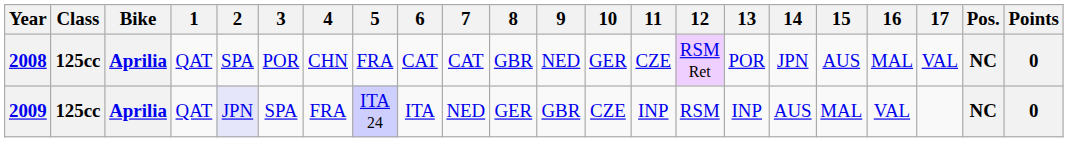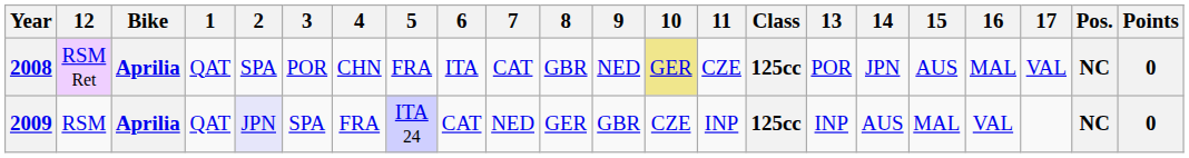columns swapped: Class <-> 12
2008 | 6: CAT -> ITA
2008 | 10: no background -> khaki background
2009 | 6: ITA -> CAT
